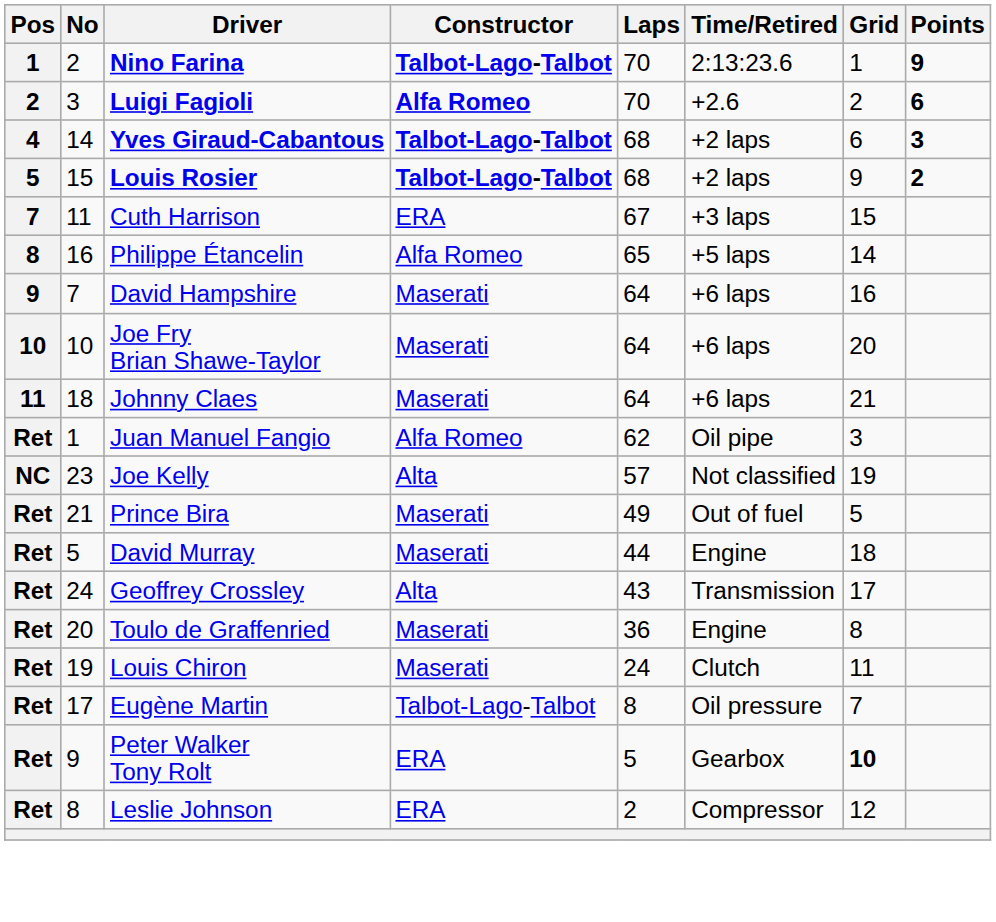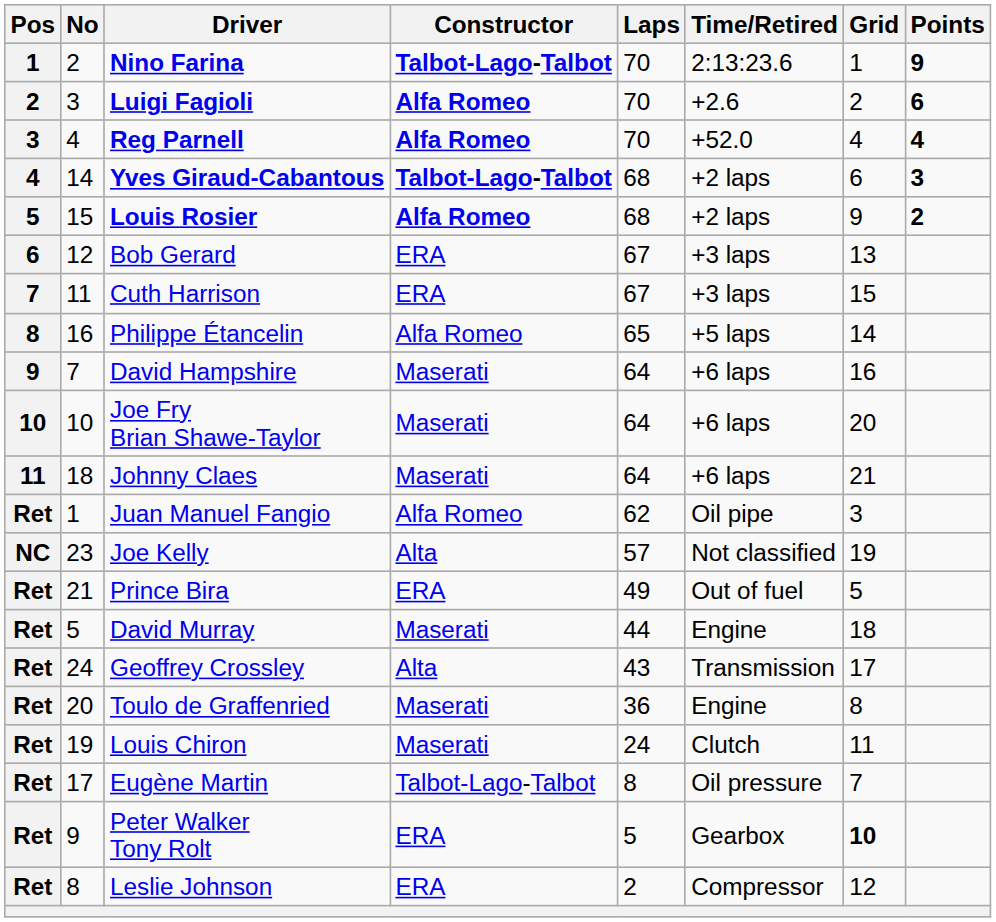+ row: 3 | 4 | Reg Parnell | Alfa Romeo | 70 | +52.0 | 4 | 4
Louis Rosier | Constructor: Talbot-Lago-Talbot -> Alfa Romeo
+ row: 6 | 12 | Bob Gerard | ERA | 67 | +3 laps | 13
Prince Bira | Constructor: Maserati -> ERA
